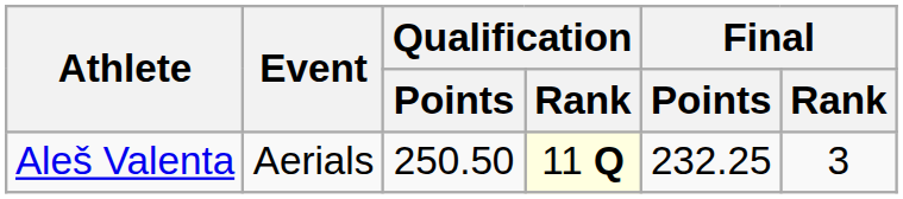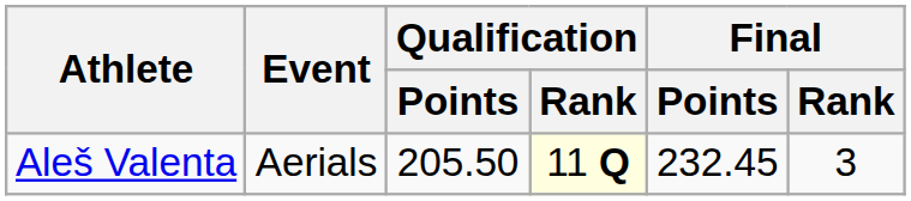Aleš Valenta | Qualification / Points: 250.50 -> 205.50
Aleš Valenta | Final / Points: 232.25 -> 232.45
